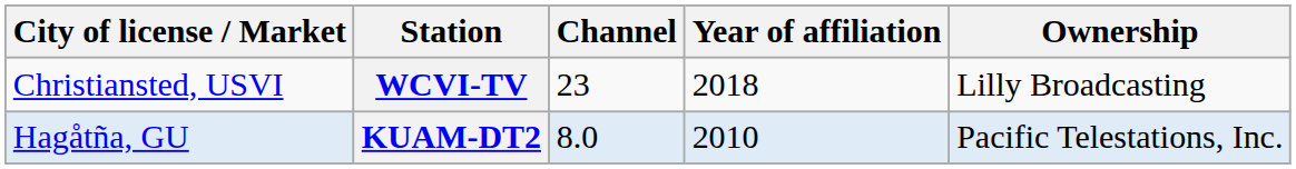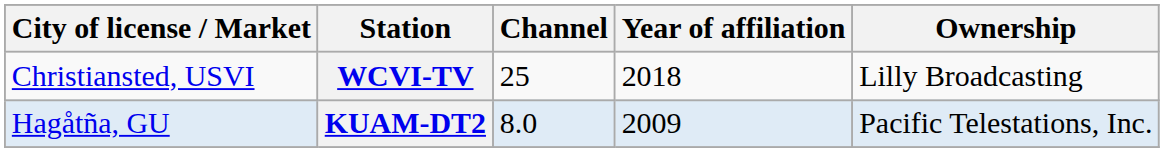WCVI-TV | Channel: 23 -> 25
KUAM-DT2 | Year of affiliation: 2010 -> 2009
